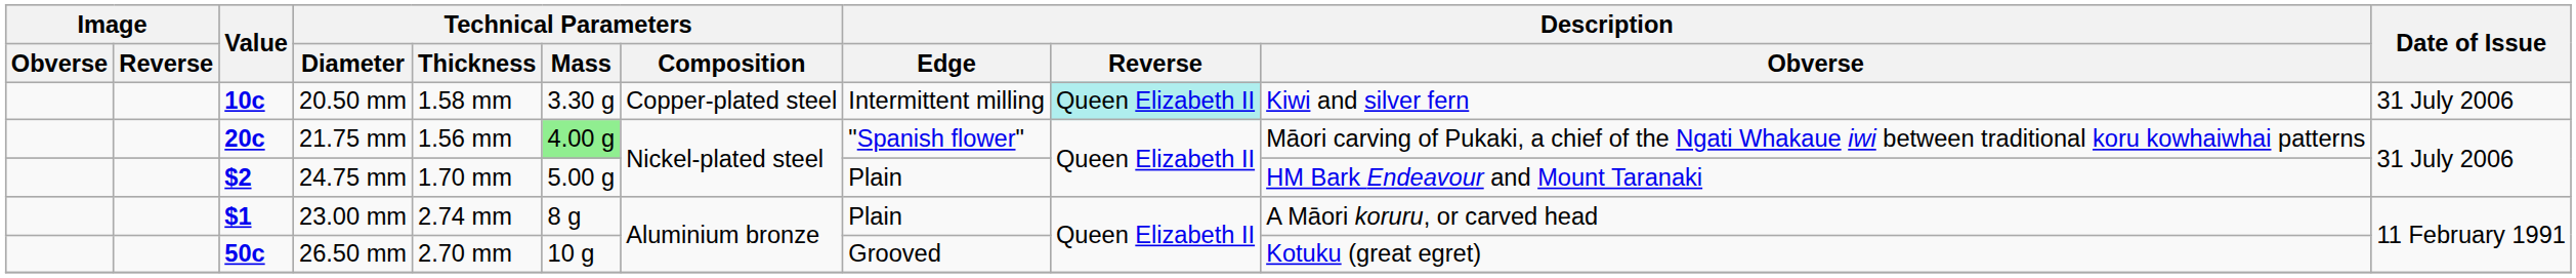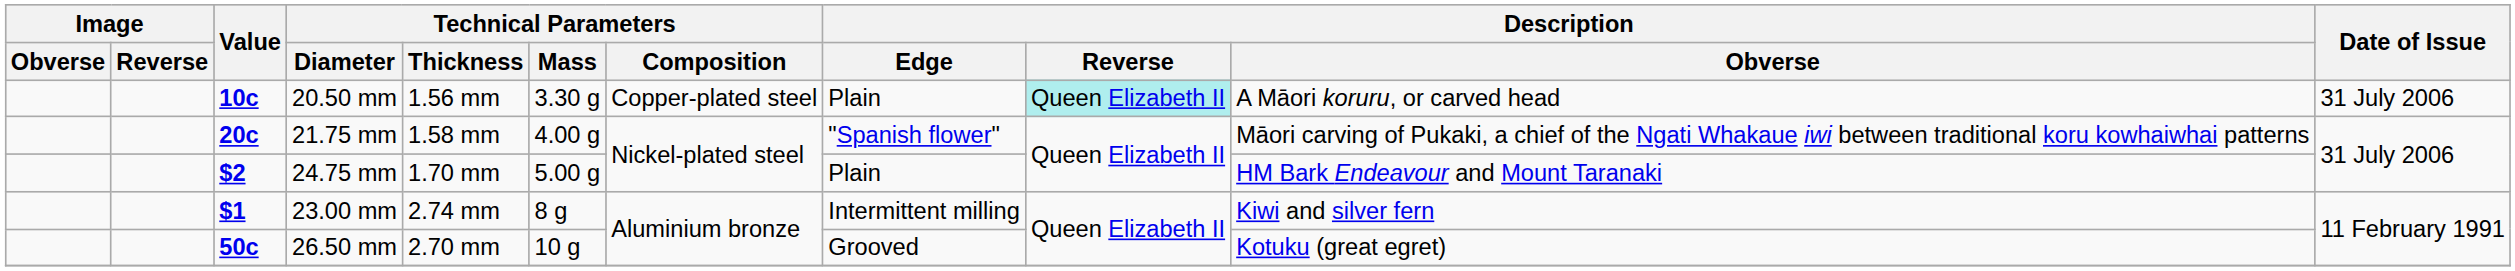20.50 mm | Technical Parameters / Thickness: 1.58 mm -> 1.56 mm
20.50 mm | Description / Edge: Intermittent milling -> Plain
20.50 mm | Description / Obverse: Kiwi and silver fern -> A Māori koruru, or carved head
21.75 mm | Technical Parameters / Thickness: 1.56 mm -> 1.58 mm
21.75 mm | Technical Parameters / Mass: lightgreen background -> no background
23.00 mm | Description / Edge: Plain -> Intermittent milling
23.00 mm | Description / Obverse: A Māori koruru, or carved head -> Kiwi and silver fern
